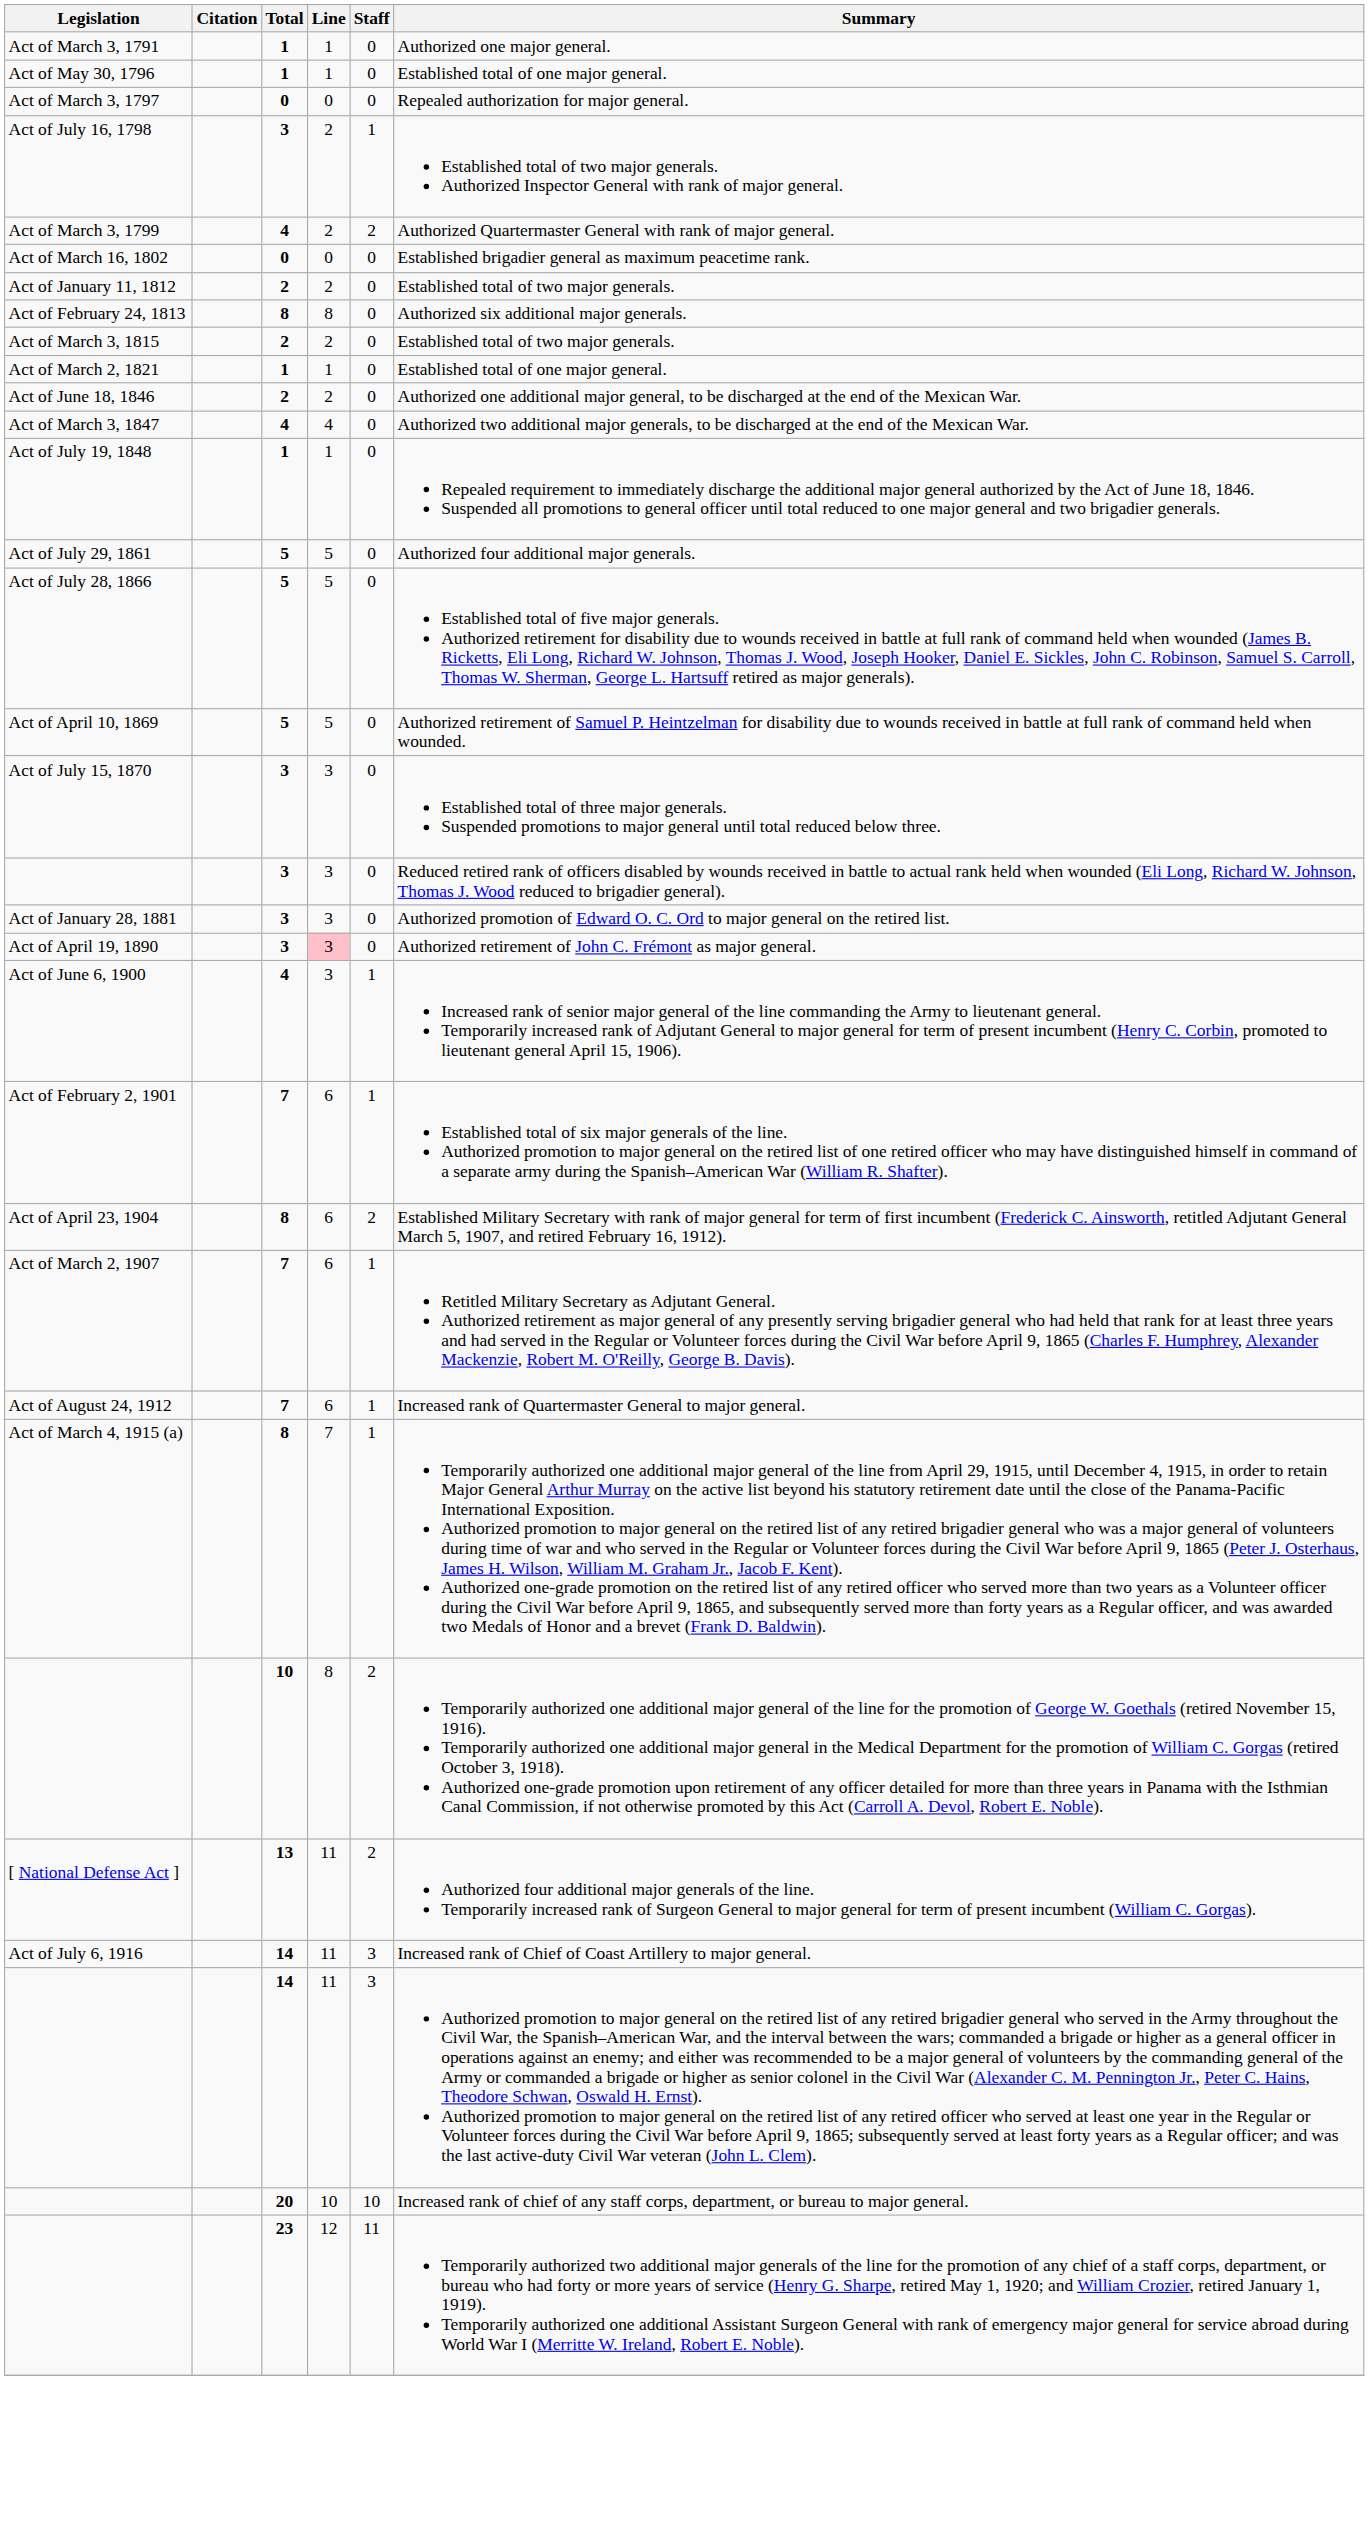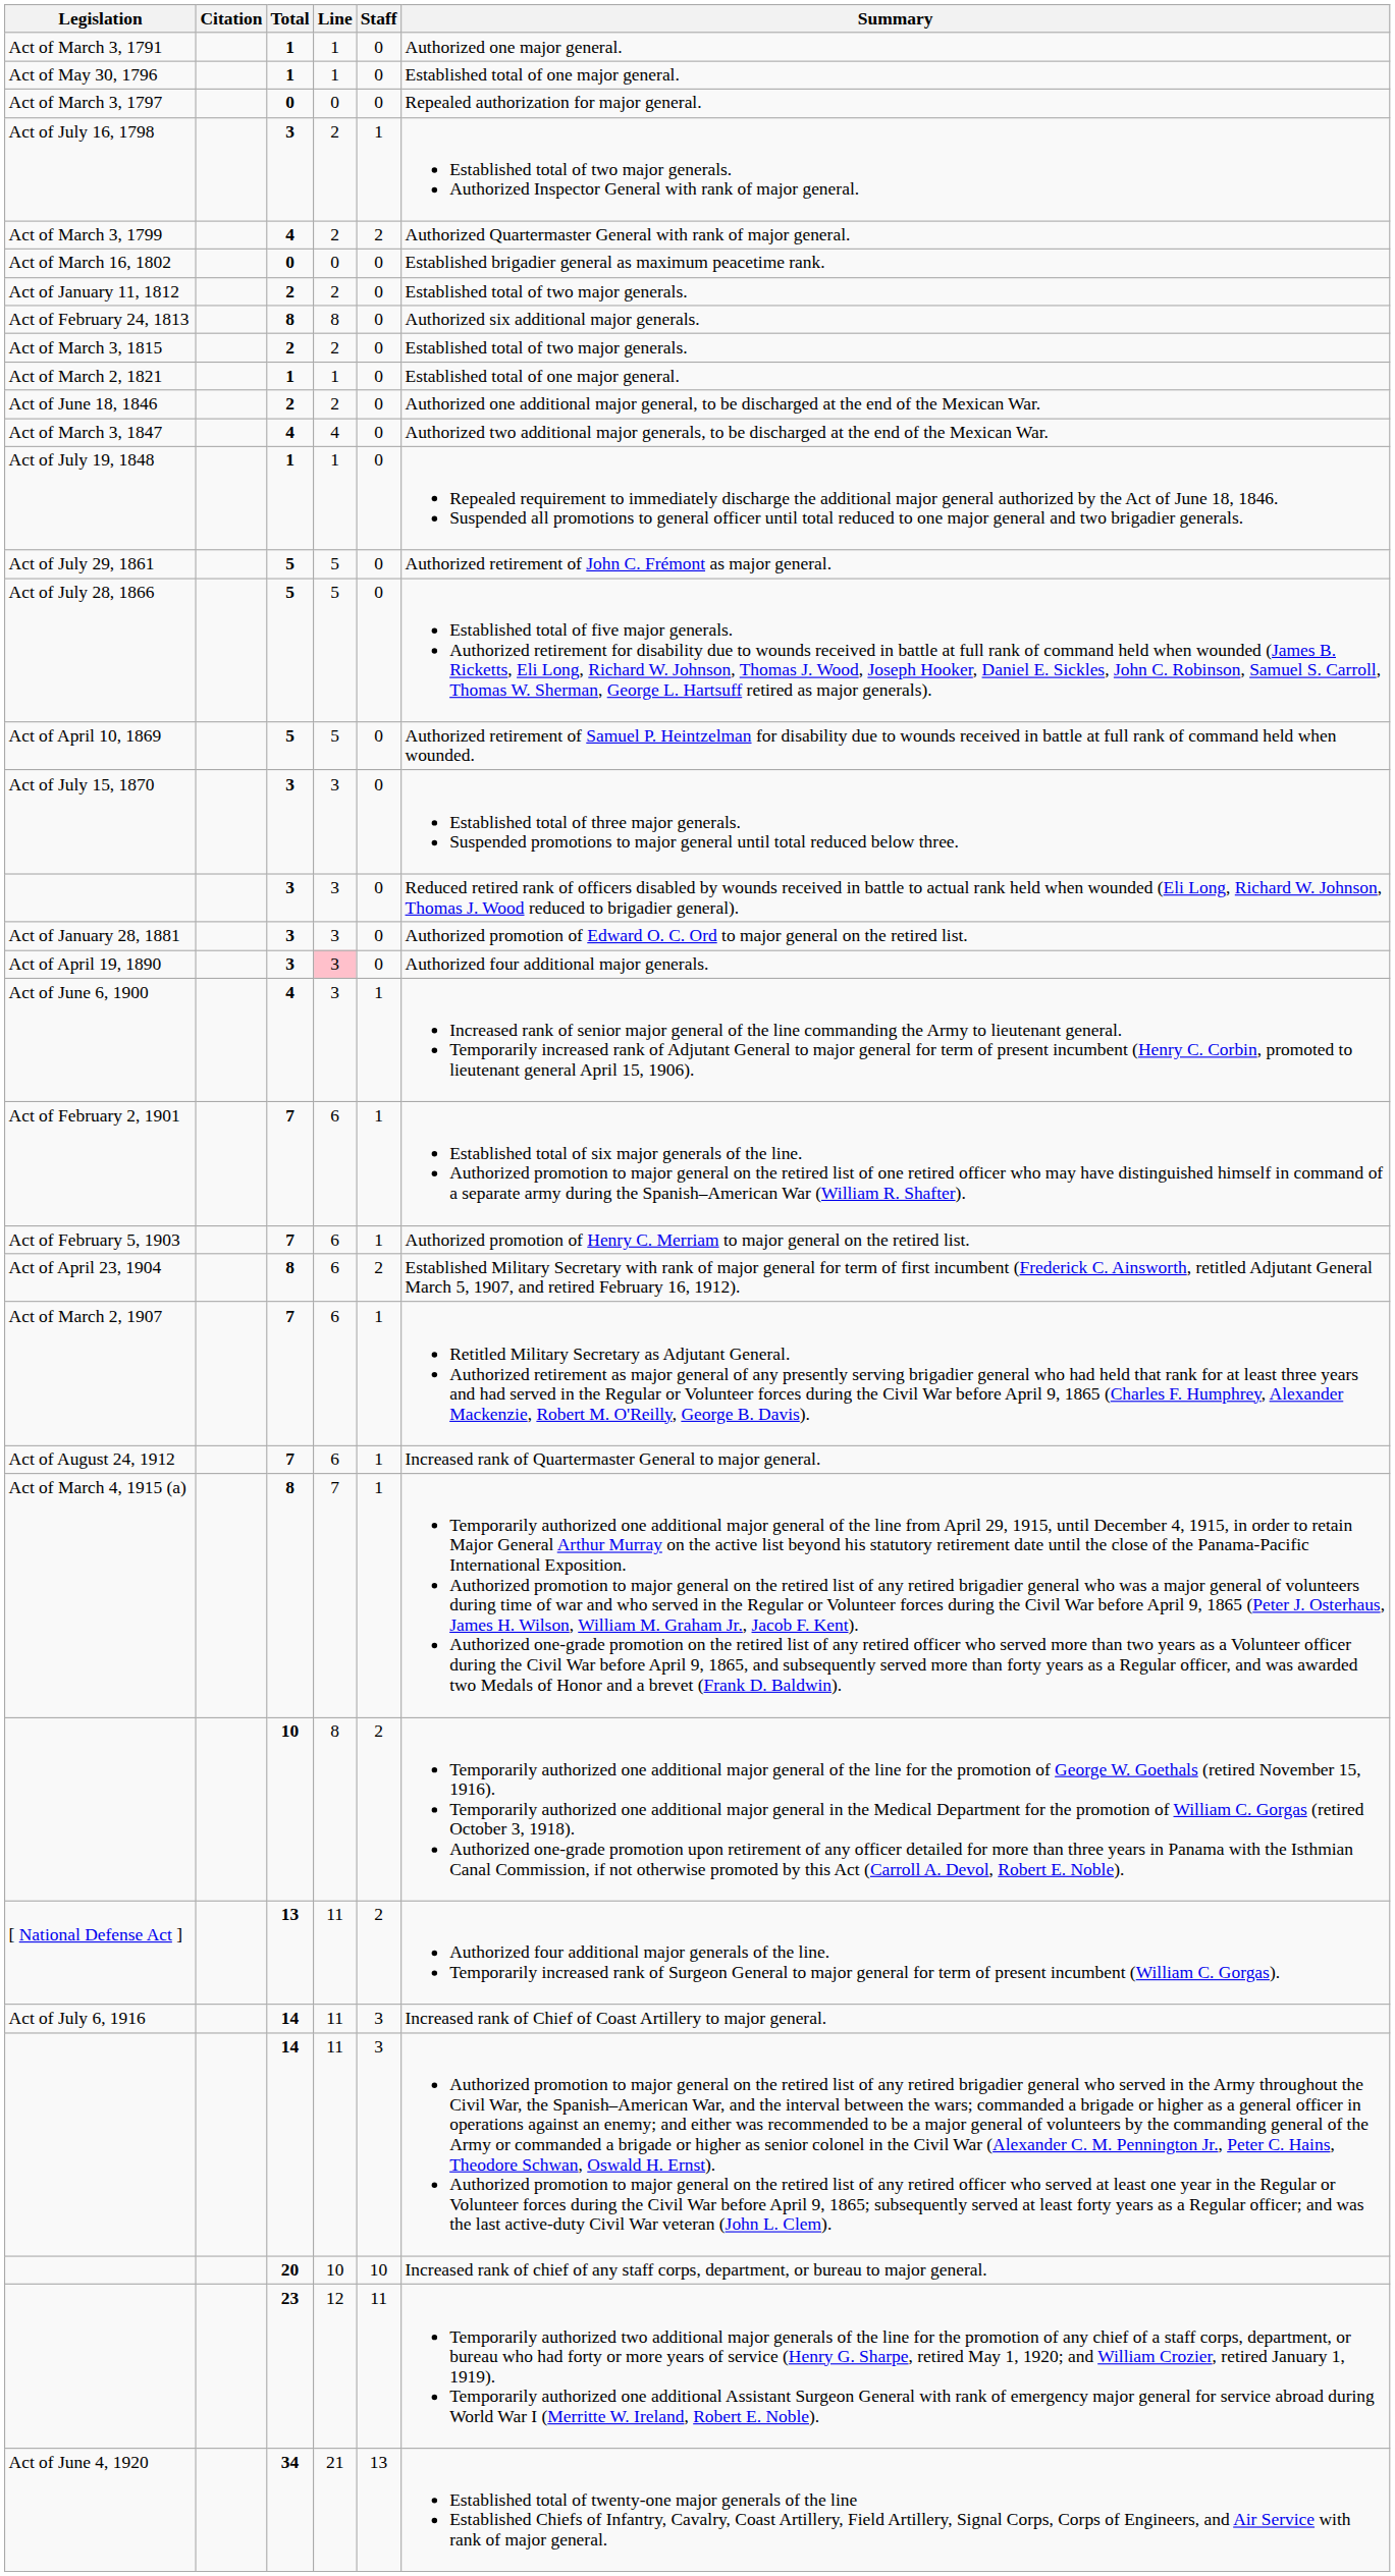Act of July 29, 1861 | Summary: Authorized four additional major generals. -> Authorized retirement of John C. Frémont as major general.
Act of April 19, 1890 | Summary: Authorized retirement of John C. Frémont as major general. -> Authorized four additional major generals.
+ row: Act of February 5, 1903 | 7 | 6 | 1 | Authorized promotion of Henry C. Merriam to major general on the retired list.
+ row: Act of June 4, 1920 | 34 | 21 | 13 | Established total of twenty-one major generals of the line Established Chiefs of Infantry, Cavalry, Coast Artillery, Field Artillery, Signal Corps, Corps of Engineers, and Air Service with rank of major general.
